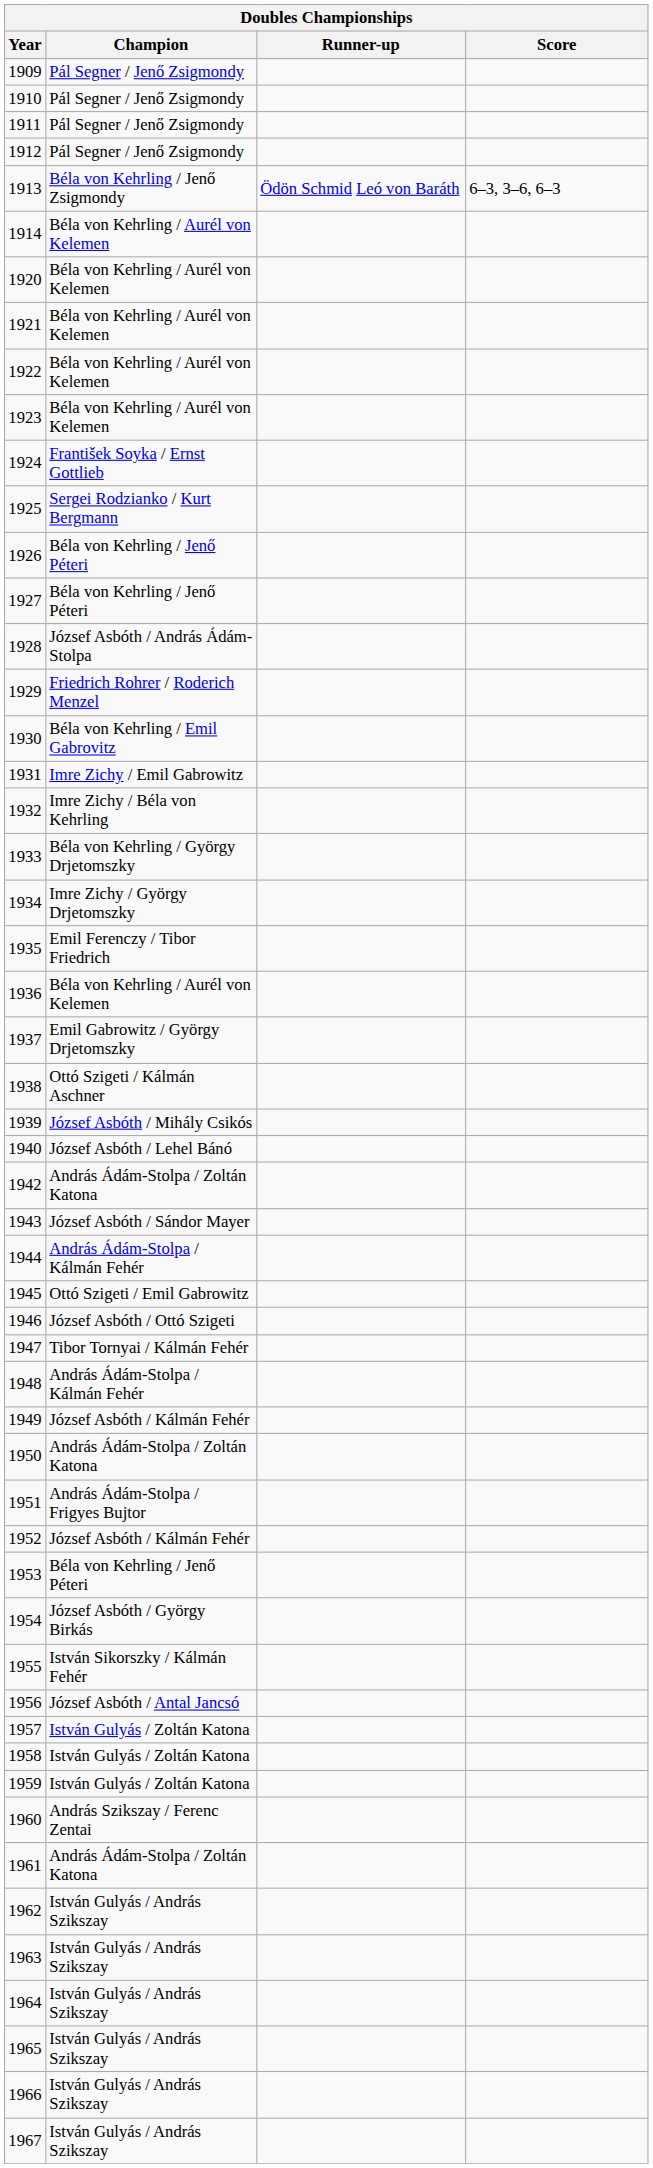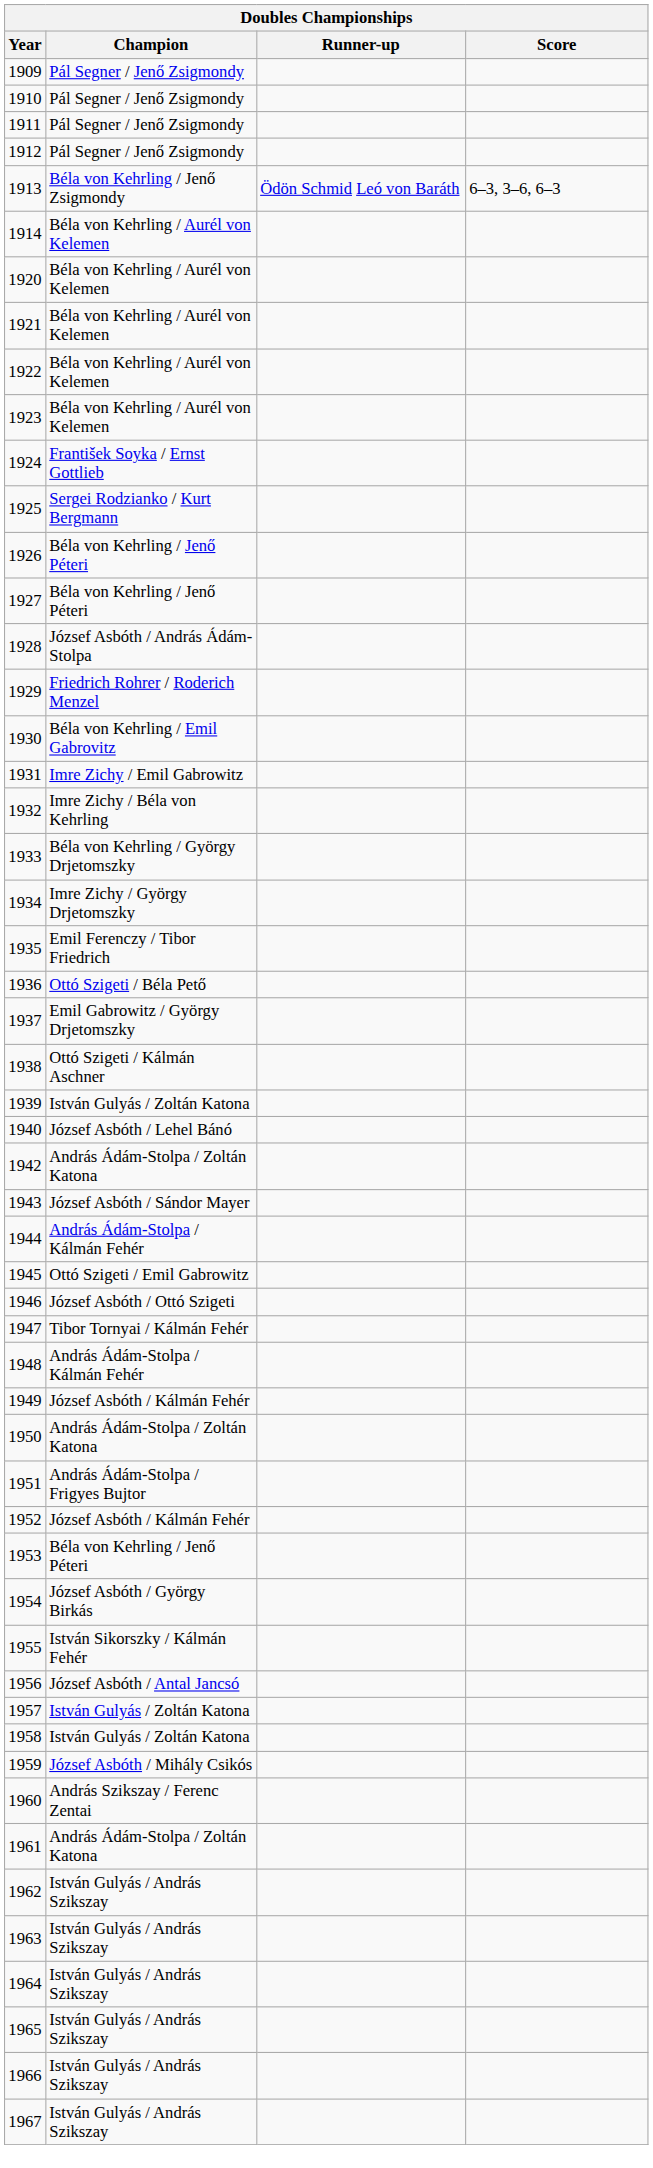1936 | Champion: Béla von Kehrling / Aurél von Kelemen -> Ottó Szigeti / Béla Pető
1939 | Champion: József Asbóth / Mihály Csikós -> István Gulyás / Zoltán Katona
1959 | Champion: István Gulyás / Zoltán Katona -> József Asbóth / Mihály Csikós
